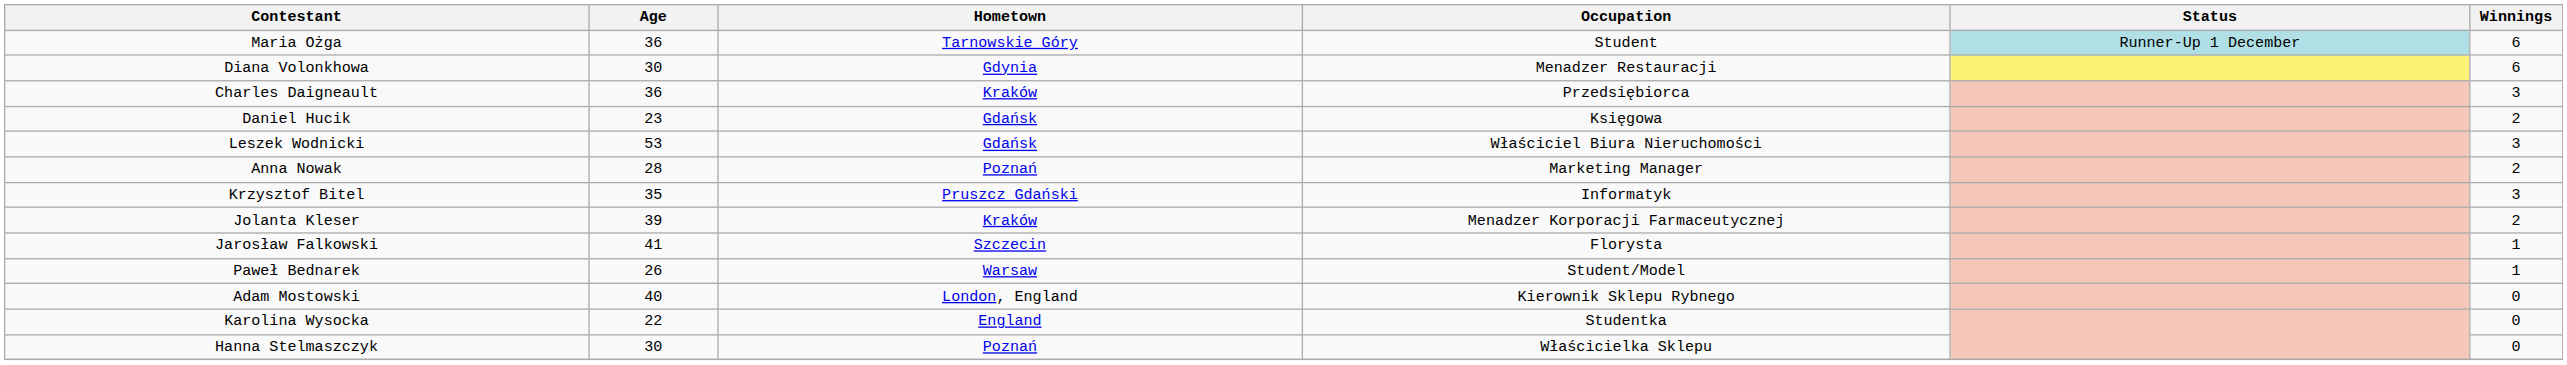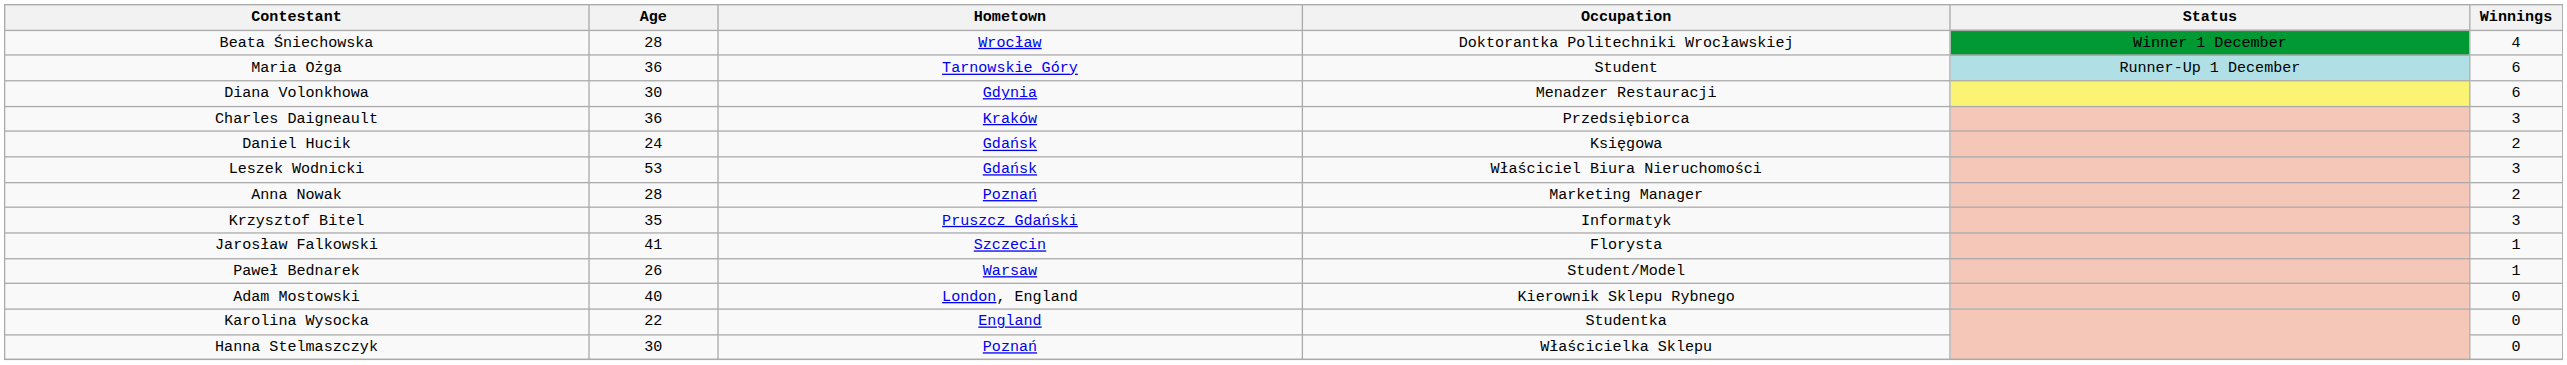+ row: Beata Śniechowska | 28 | Wrocław | Doktorantka Politechniki Wrocławskiej | Winner 1 December | 4
Daniel Hucik | Age: 23 -> 24
- row: Jolanta Kleser | 39 | Kraków | Menadzer Korporacji Farmaceutycznej | 2
